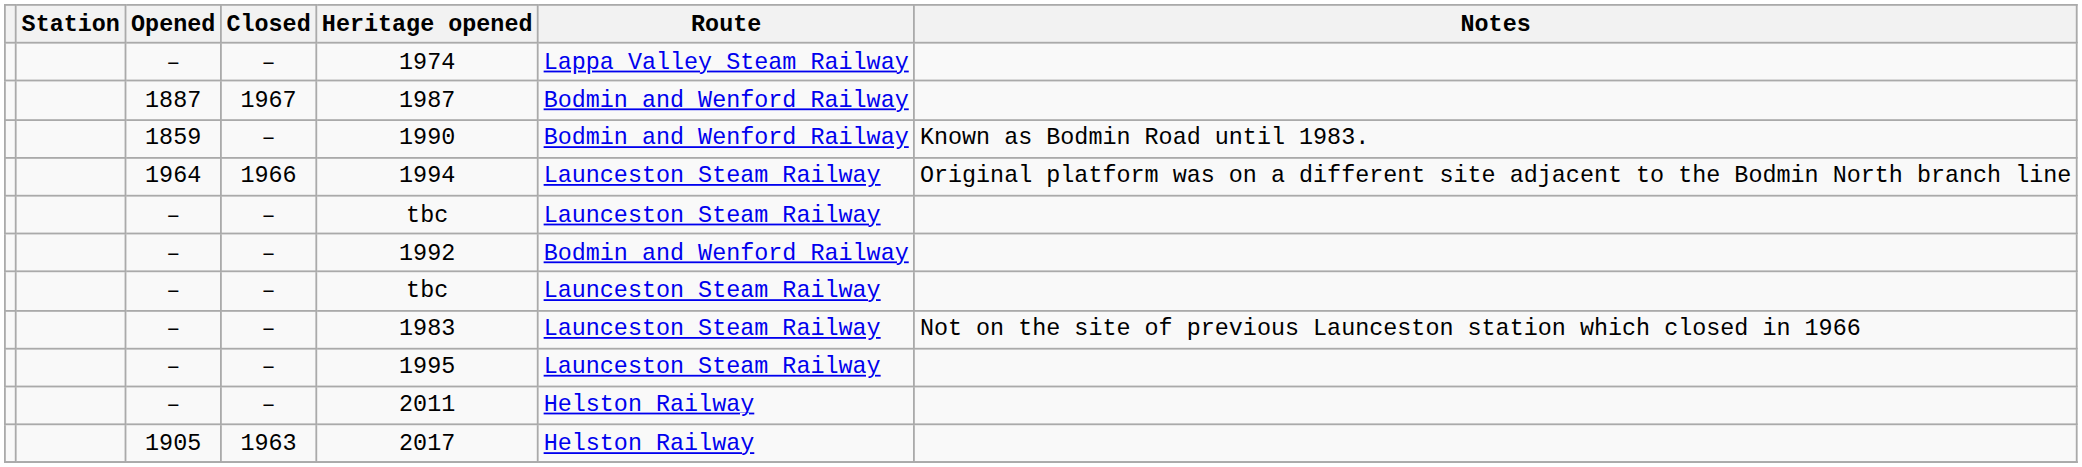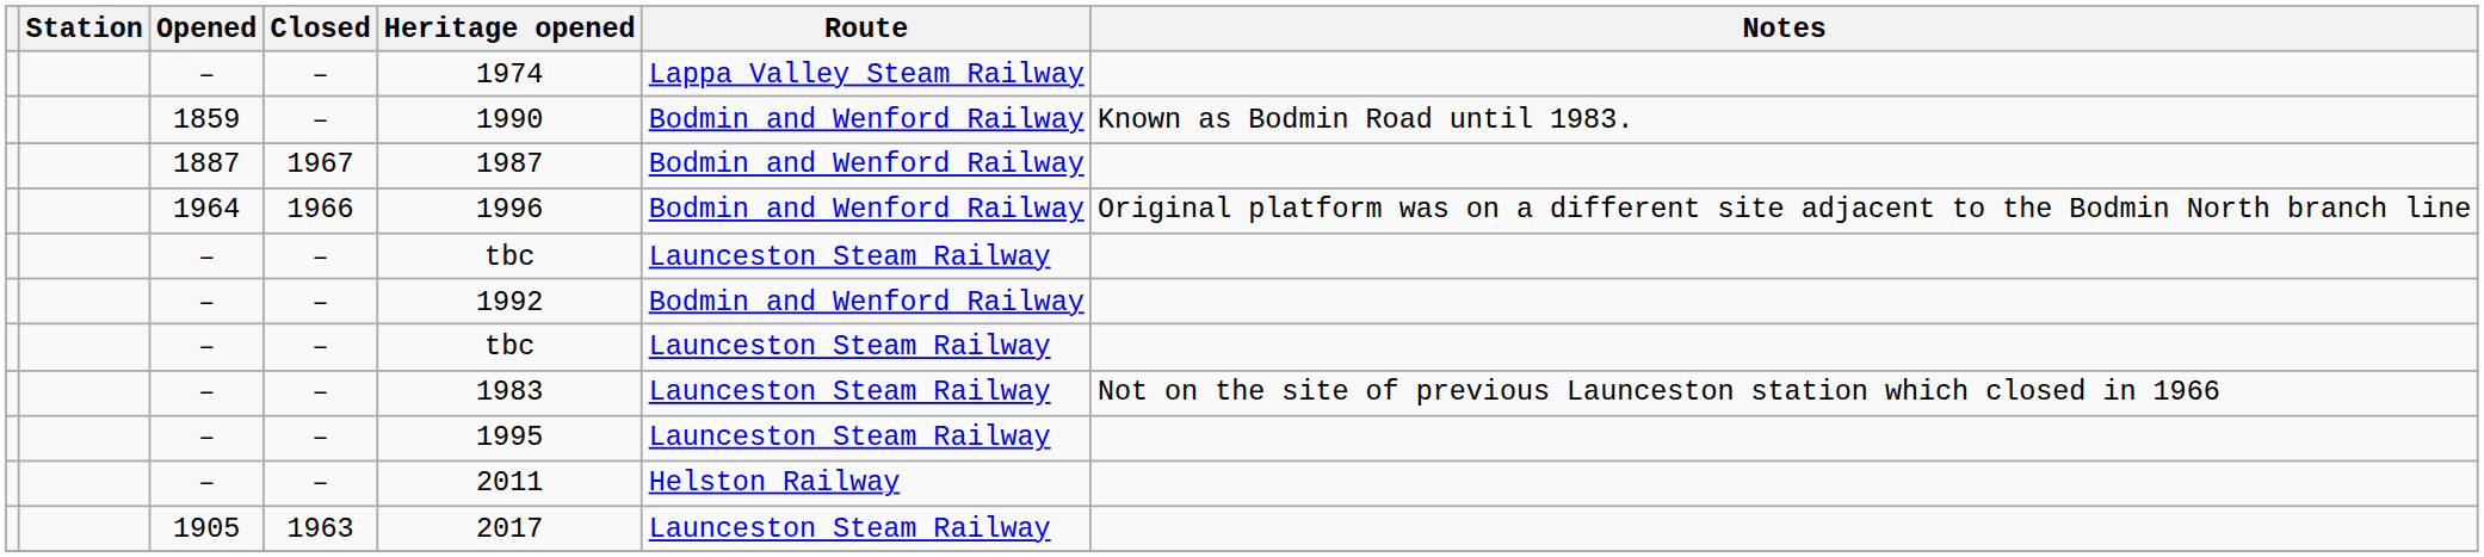rows swapped: 1887 <-> 1859
1964 | Heritage opened: 1994 -> 1996
1964 | Route: Launceston Steam Railway -> Bodmin and Wenford Railway
1905 | Route: Helston Railway -> Launceston Steam Railway
